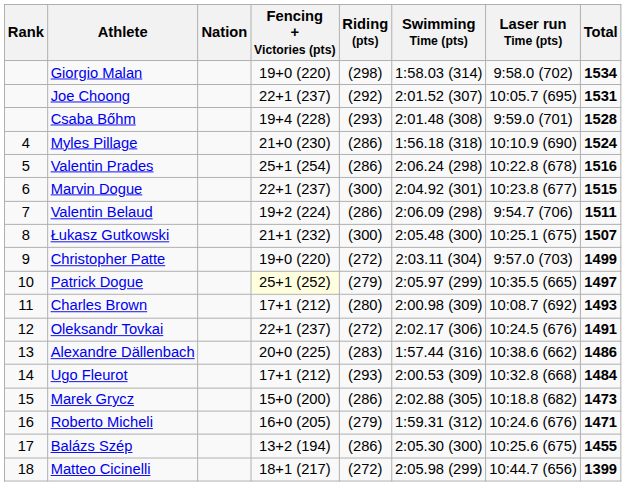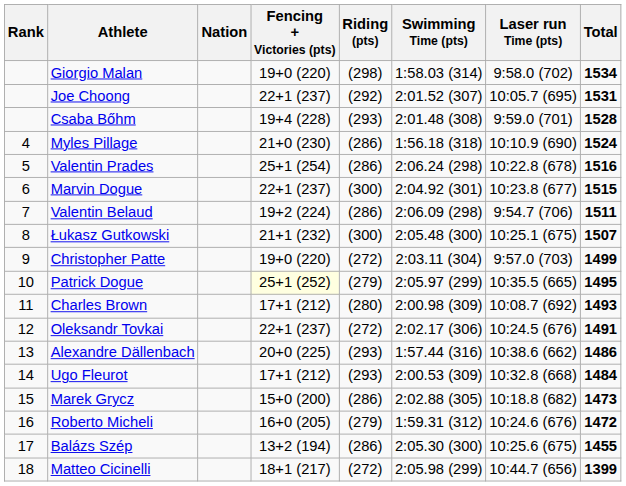Patrick Dogue | Total: 1497 -> 1495
Alexandre Dällenbach | Riding (pts): (283) -> (293)
Roberto Micheli | Total: 1471 -> 1472
